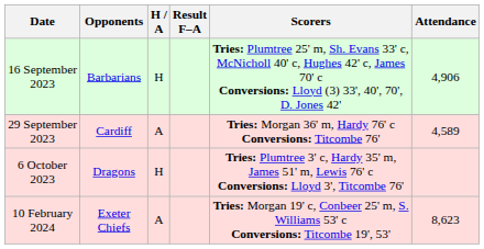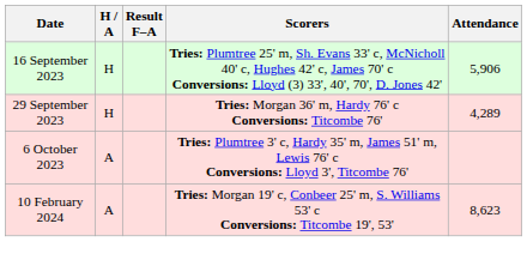- column: Opponents | Barbarians | Cardiff | Dragons | Exeter Chiefs
16 September 2023 | Attendance: 4,906 -> 5,906
29 September 2023 | H / A: A -> H
29 September 2023 | Attendance: 4,589 -> 4,289
6 October 2023 | H / A: H -> A
